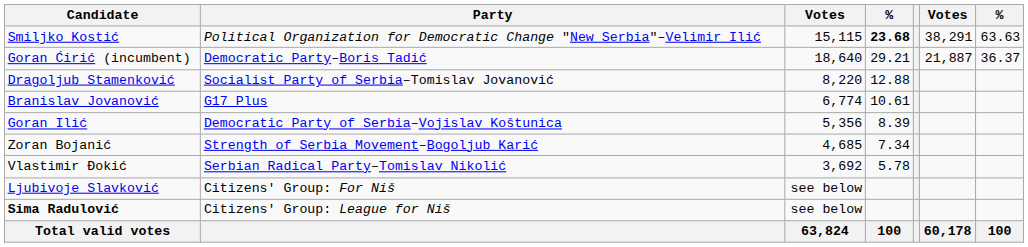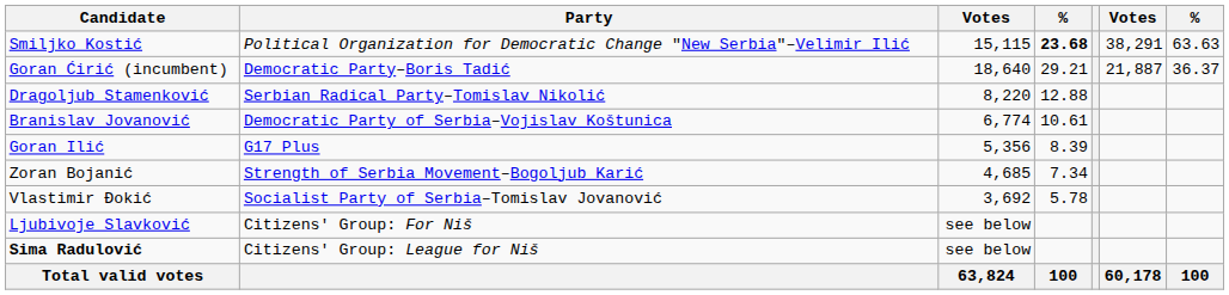Dragoljub Stamenković | Party: Socialist Party of Serbia–Tomislav Jovanović -> Serbian Radical Party–Tomislav Nikolić
Branislav Jovanović | Party: G17 Plus -> Democratic Party of Serbia–Vojislav Koštunica
Goran Ilić | Party: Democratic Party of Serbia–Vojislav Koštunica -> G17 Plus
Vlastimir Đokić | Party: Serbian Radical Party–Tomislav Nikolić -> Socialist Party of Serbia–Tomislav Jovanović
